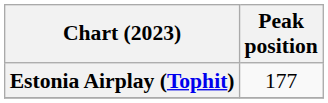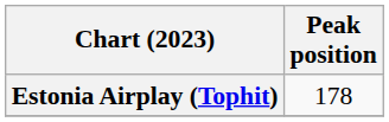Estonia Airplay (Tophit) | Peak position: 177 -> 178
